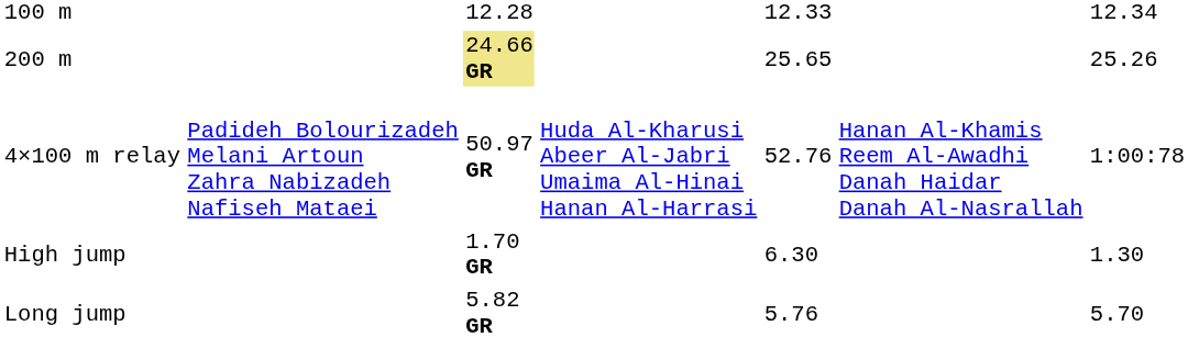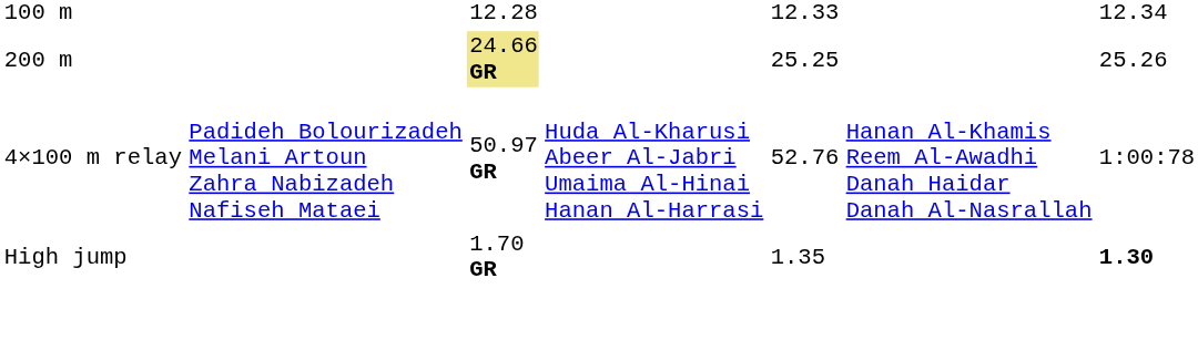200 m | column 5: 25.65 -> 25.25
High jump | column 5: 6.30 -> 1.35
High jump | column 7: normal -> bold
- row: Long jump | 5.82 GR | 5.76 | 5.70
